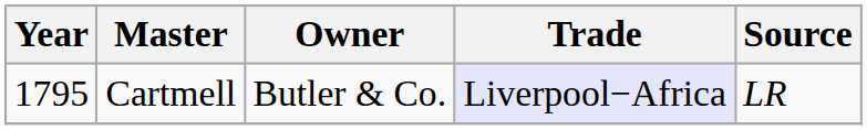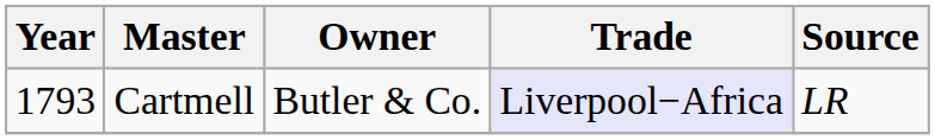Cartmell | Year: 1795 -> 1793
